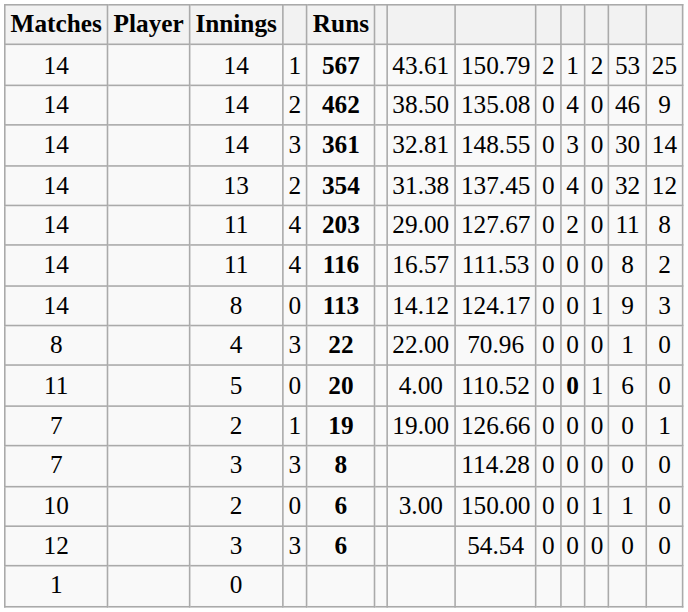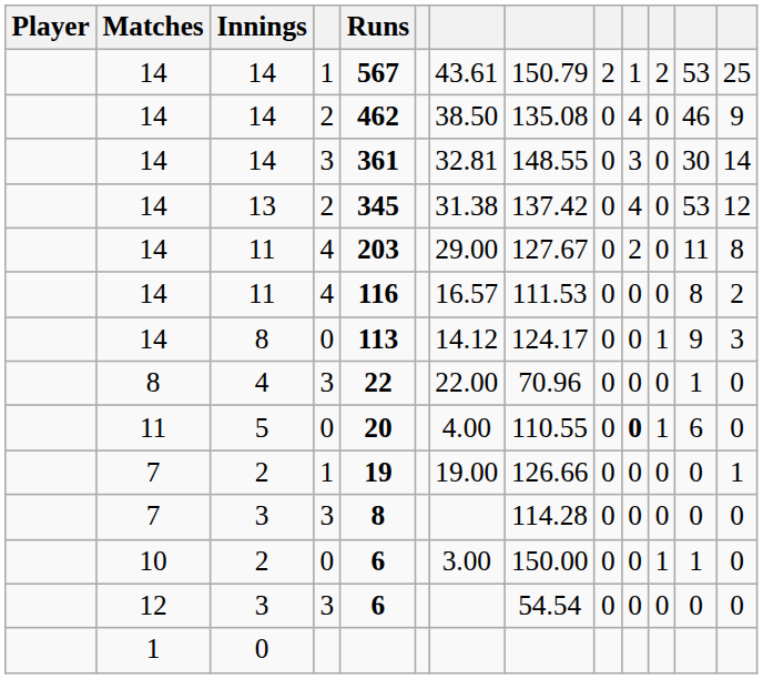columns swapped: Player <-> Matches
13 | Runs: 354 -> 345
13 | column 8: 137.45 -> 137.42
13 | column 12: 32 -> 53
5 | column 8: 110.52 -> 110.55
